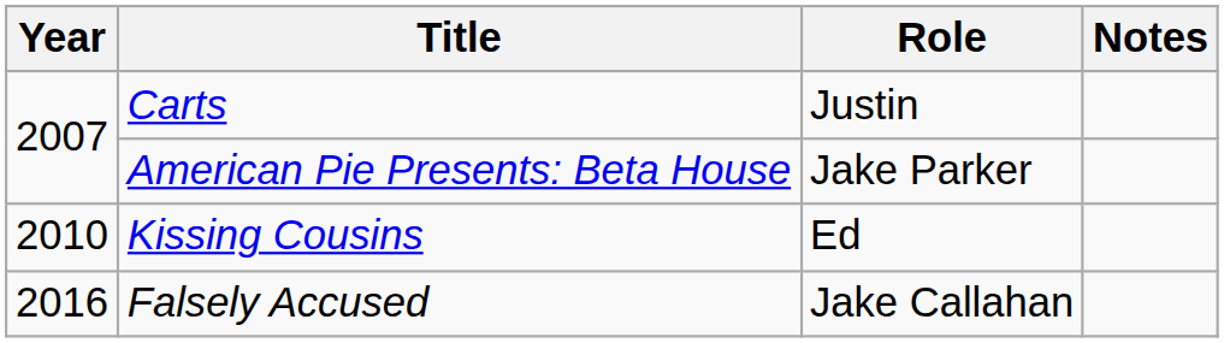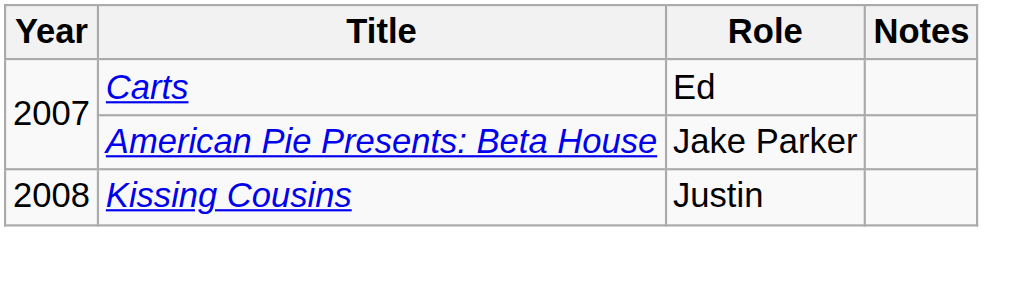Carts | Role: Justin -> Ed
Kissing Cousins | Year: 2010 -> 2008
Kissing Cousins | Role: Ed -> Justin
- row: 2016 | Falsely Accused | Jake Callahan
